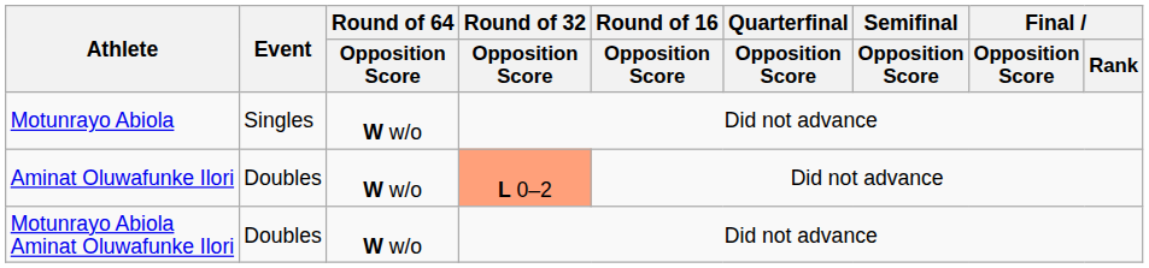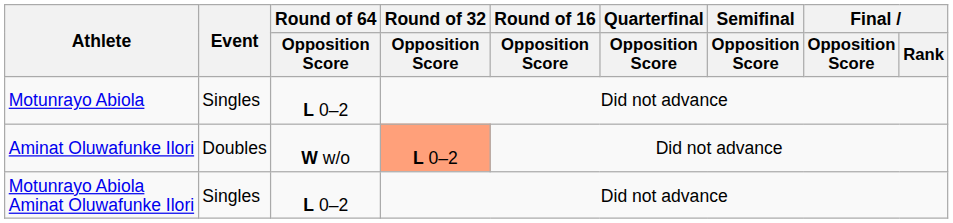Motunrayo Abiola | Round of 64 / Opposition Score: W w/o -> L 0–2
Motunrayo Abiola Aminat Oluwafunke Ilori | Event: Doubles -> Singles
Motunrayo Abiola Aminat Oluwafunke Ilori | Round of 64 / Opposition Score: W w/o -> L 0–2
